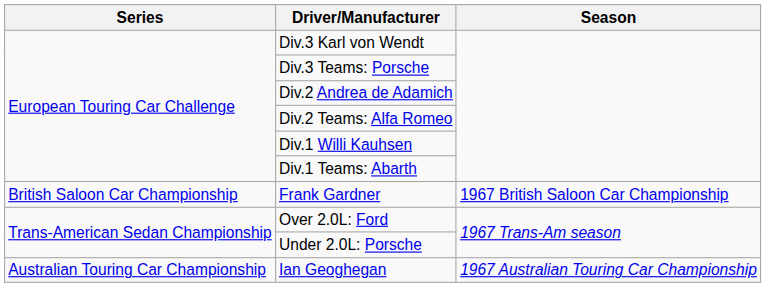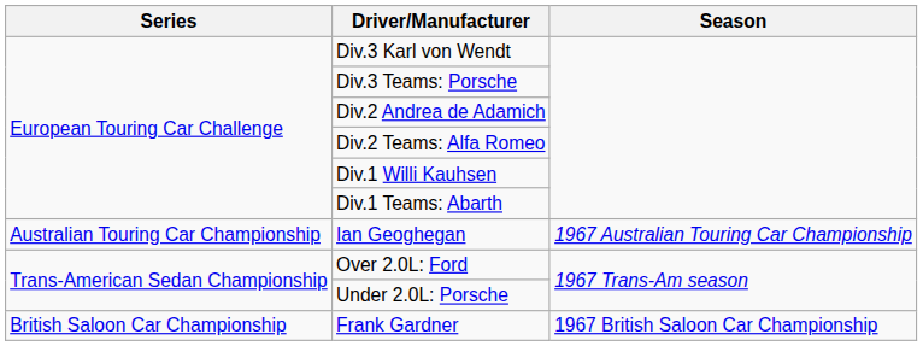rows swapped: Ian Geoghegan <-> Frank Gardner
